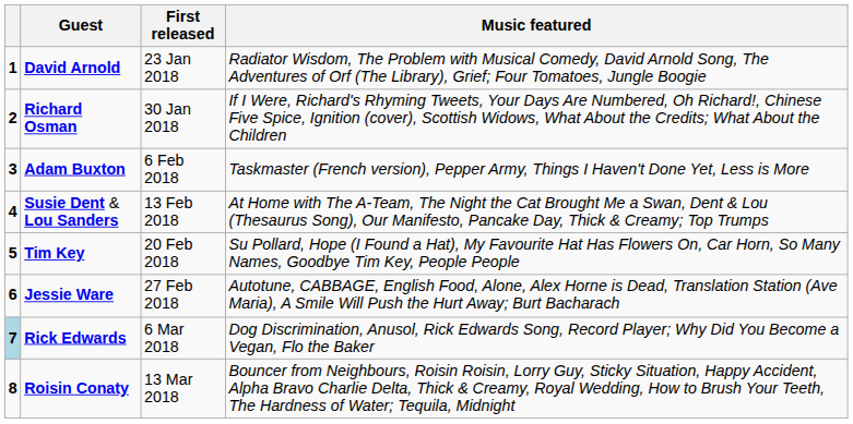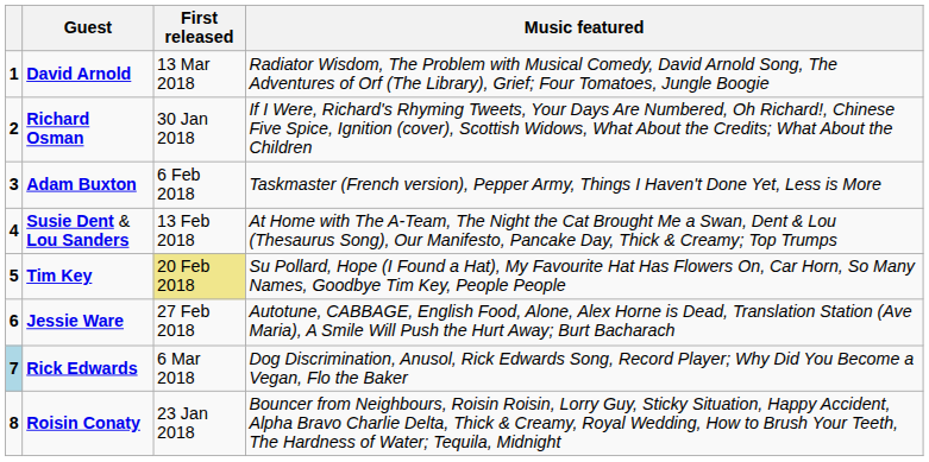David Arnold | First released: 23 Jan 2018 -> 13 Mar 2018
Tim Key | First released: no background -> khaki background
Roisin Conaty | First released: 13 Mar 2018 -> 23 Jan 2018
